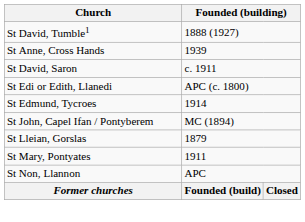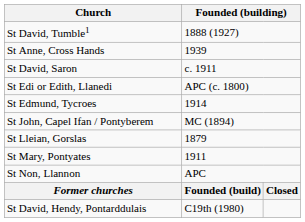+ row: St David, Hendy, Pontarddulais | C19th (1980)
